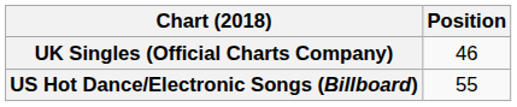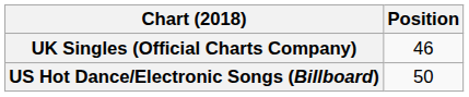US Hot Dance/Electronic Songs (Billboard) | Position: 55 -> 50
